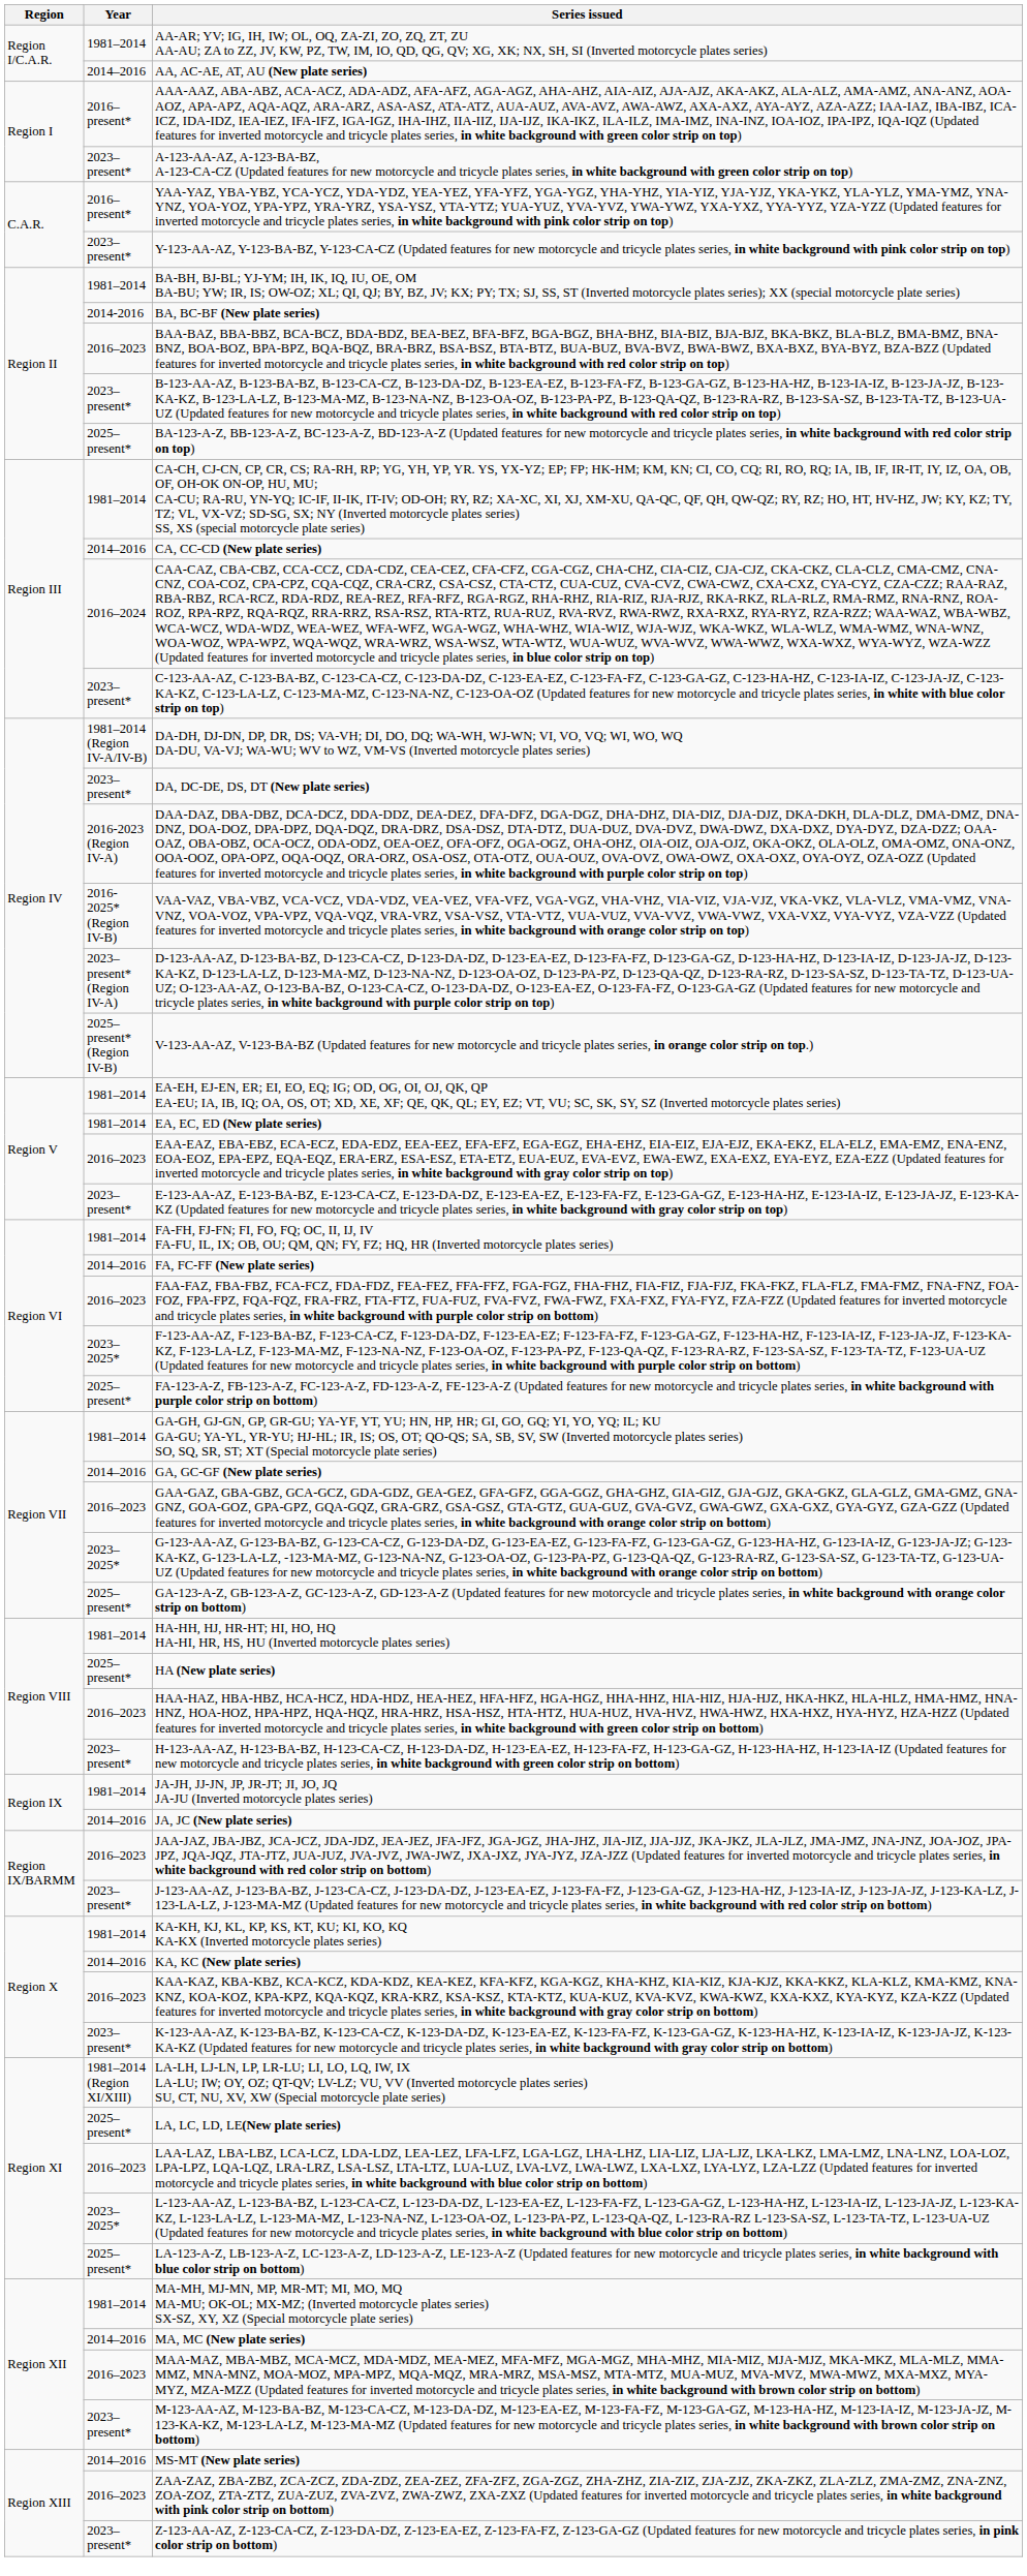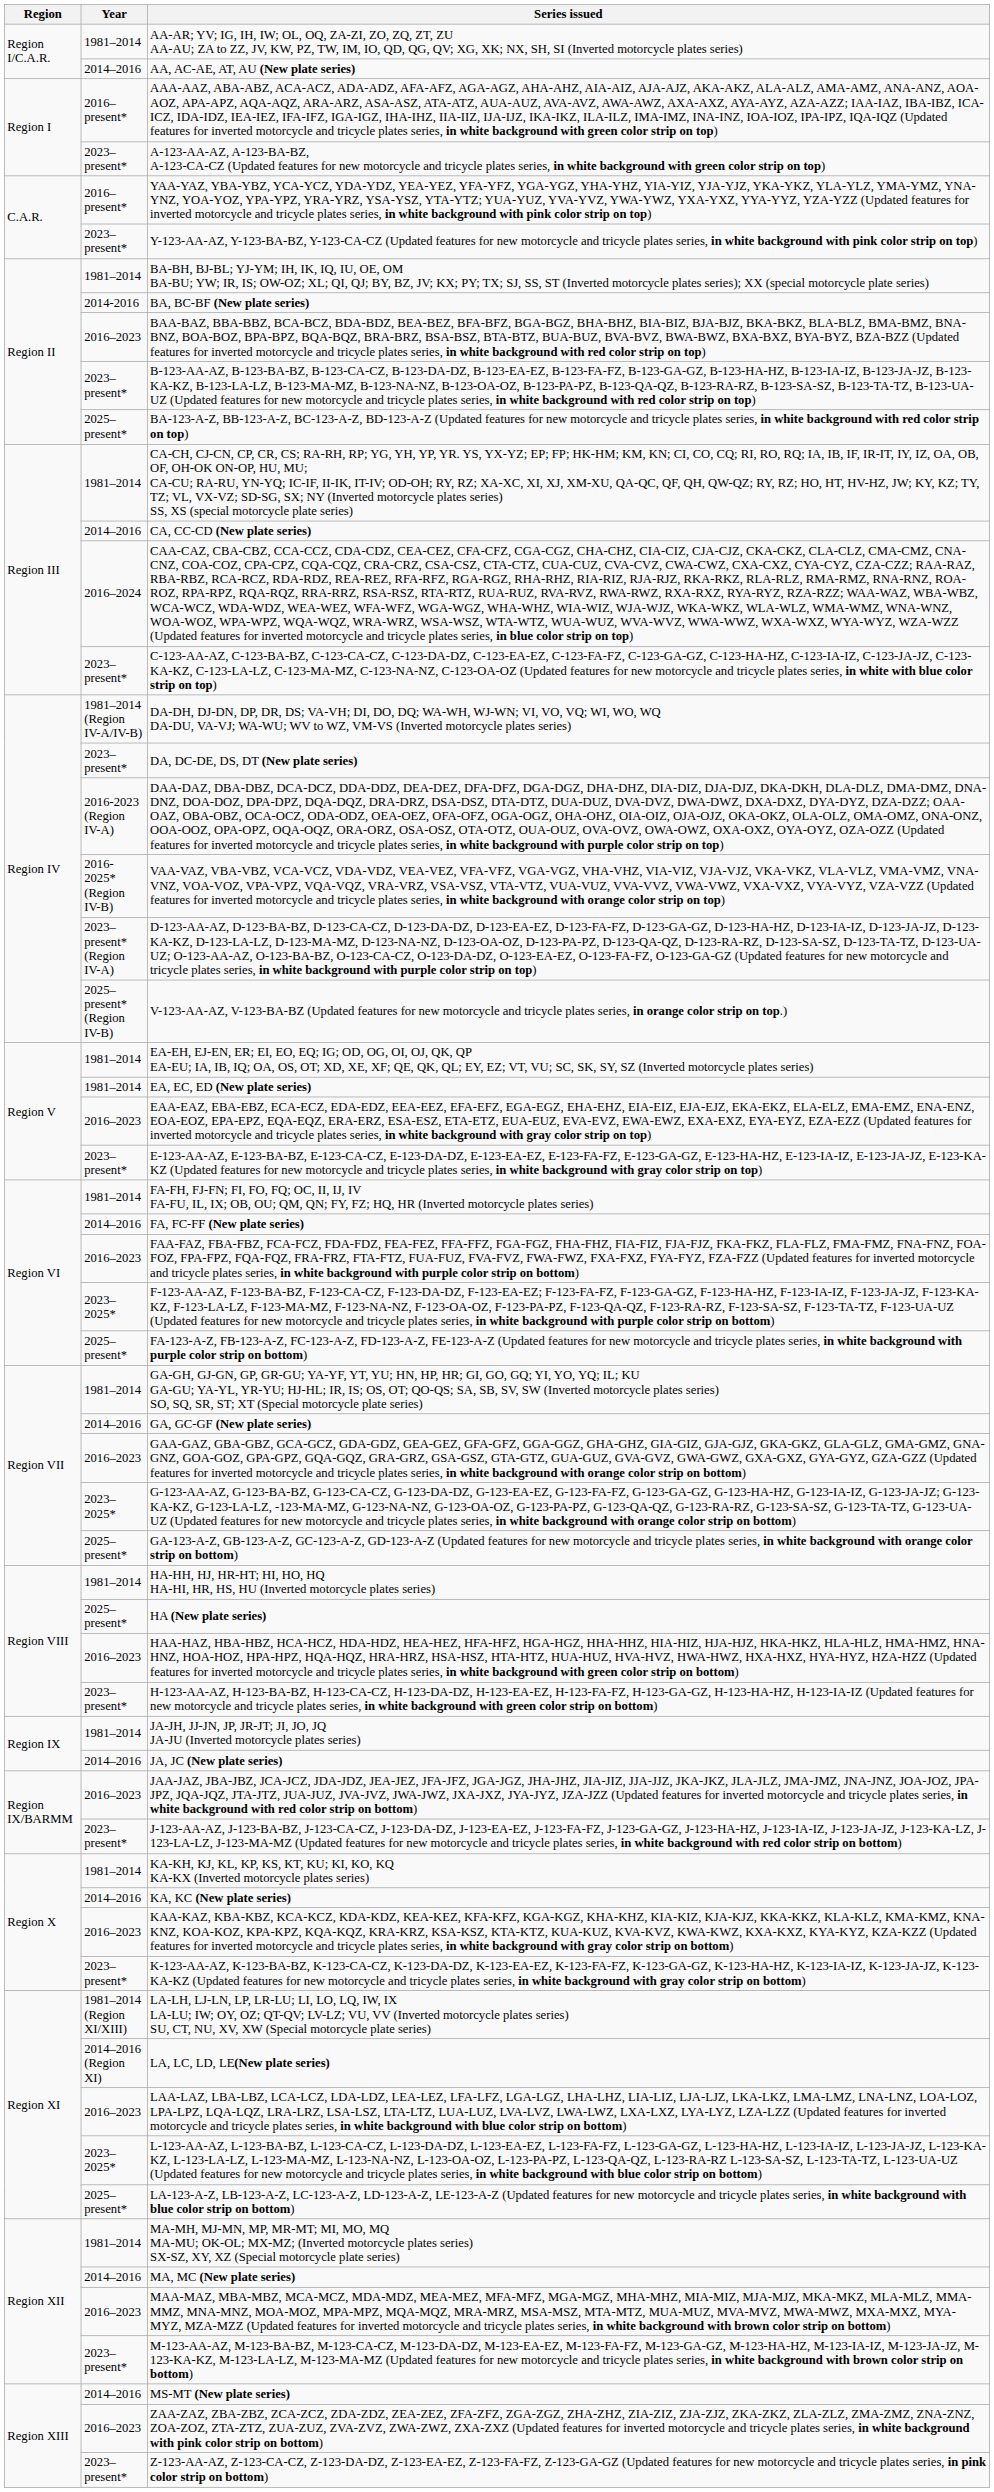LA, LC, LD, LE(New plate series) | Year: 2025–present* -> 2014–2016 (Region XI)
